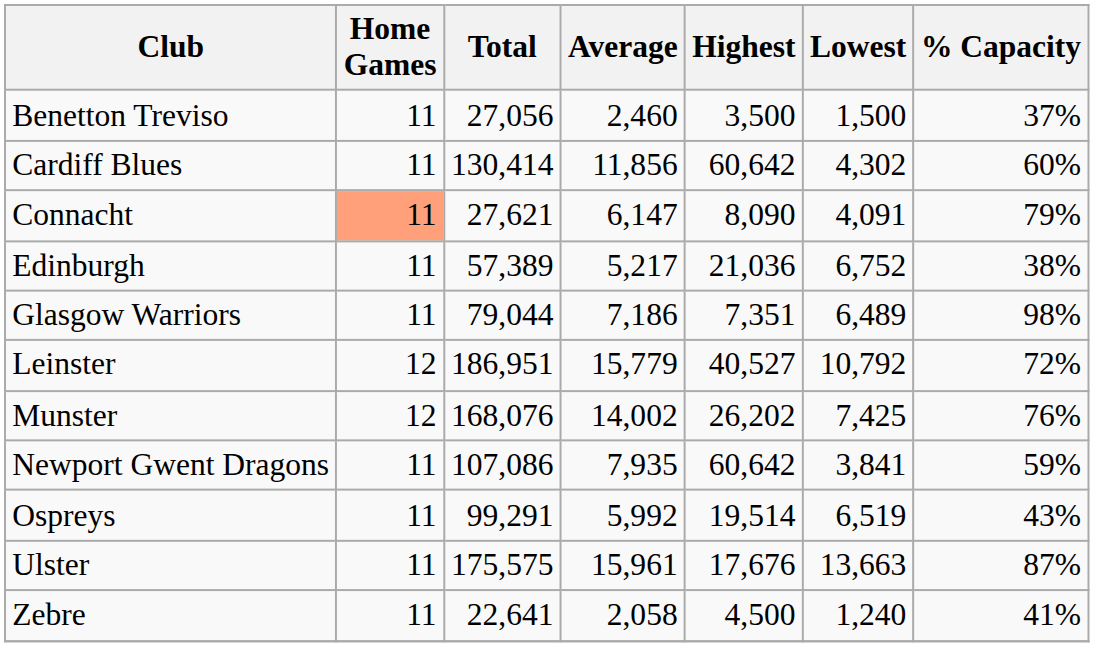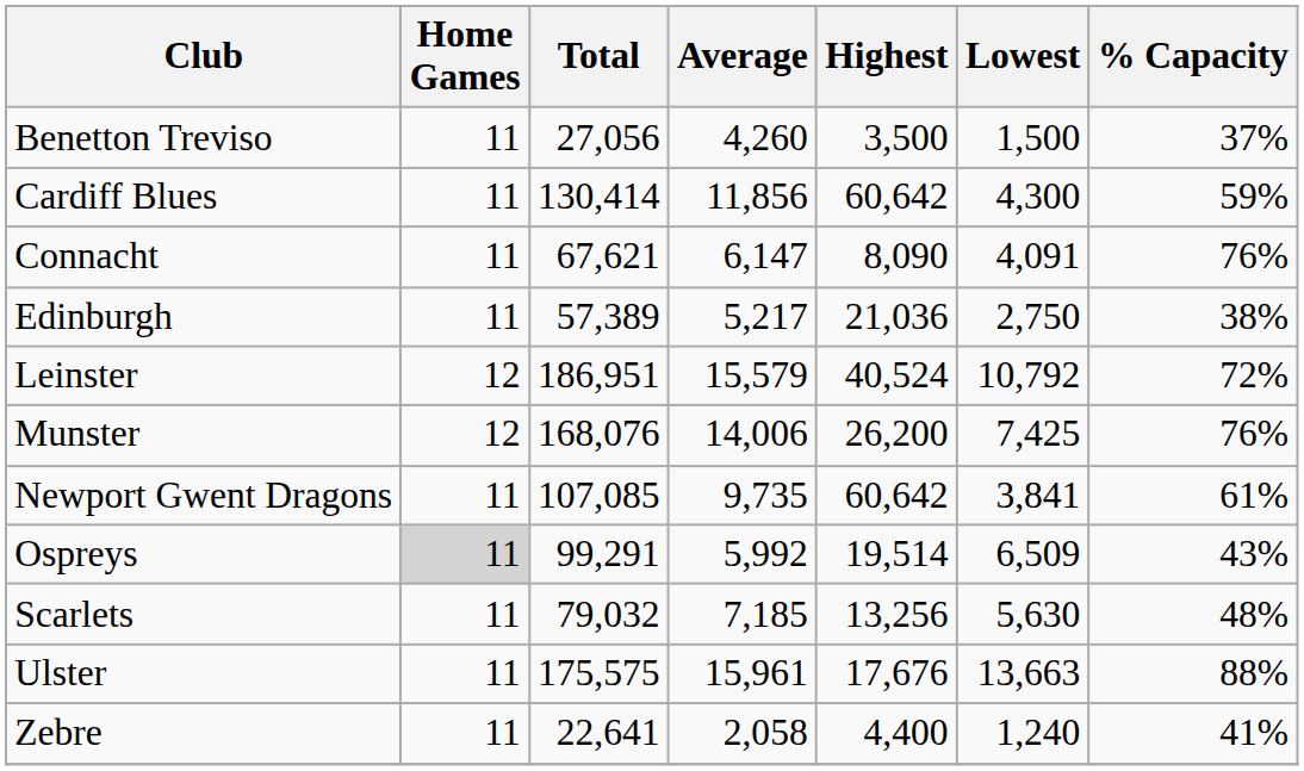Benetton Treviso | Average: 2,460 -> 4,260
Cardiff Blues | Lowest: 4,302 -> 4,300
Cardiff Blues | % Capacity: 60% -> 59%
Connacht | Home Games: lightsalmon background -> no background
Connacht | Total: 27,621 -> 67,621
Connacht | % Capacity: 79% -> 76%
Edinburgh | Lowest: 6,752 -> 2,750
- row: Glasgow Warriors | 11 | 79,044 | 7,186 | 7,351 | 6,489 | 98%
Leinster | Average: 15,779 -> 15,579
Leinster | Highest: 40,527 -> 40,524
Munster | Average: 14,002 -> 14,006
Munster | Highest: 26,202 -> 26,200
Newport Gwent Dragons | Total: 107,086 -> 107,085
Newport Gwent Dragons | Average: 7,935 -> 9,735
Newport Gwent Dragons | % Capacity: 59% -> 61%
Ospreys | Home Games: no background -> lightgrey background
Ospreys | Lowest: 6,519 -> 6,509
+ row: Scarlets | 11 | 79,032 | 7,185 | 13,256 | 5,630 | 48%
Ulster | % Capacity: 87% -> 88%
Zebre | Highest: 4,500 -> 4,400
